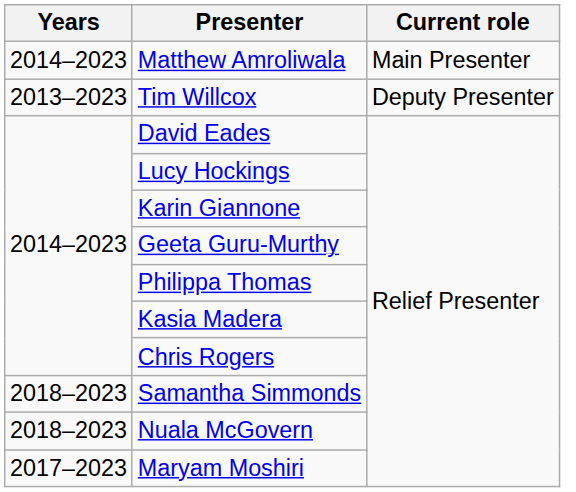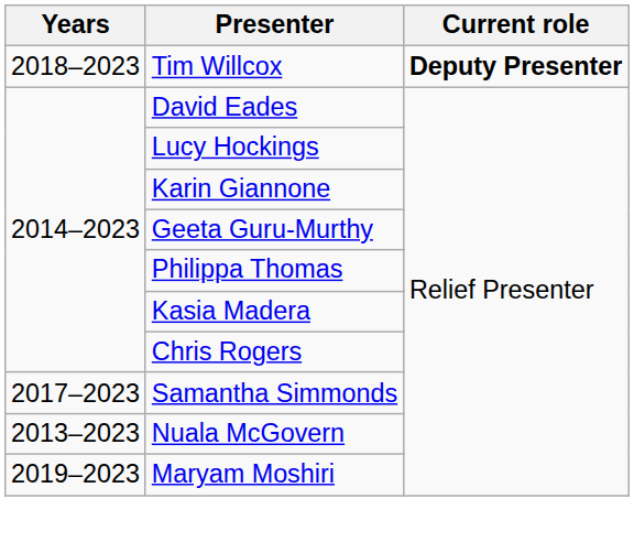- row: 2014–2023 | Matthew Amroliwala | Main Presenter
Tim Willcox | Years: 2013–2023 -> 2018–2023
Tim Willcox | Current role: normal -> bold
Samantha Simmonds | Years: 2018–2023 -> 2017–2023
Nuala McGovern | Years: 2018–2023 -> 2013–2023
Maryam Moshiri | Years: 2017–2023 -> 2019–2023
